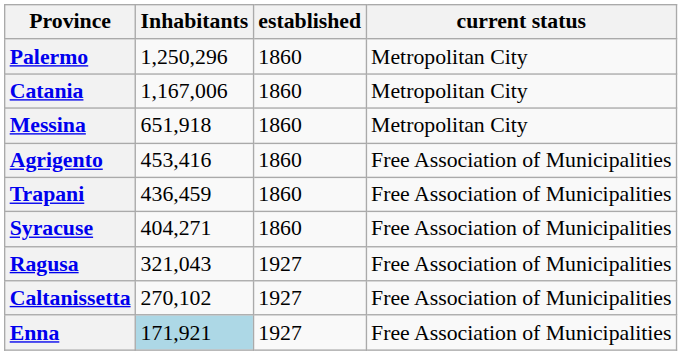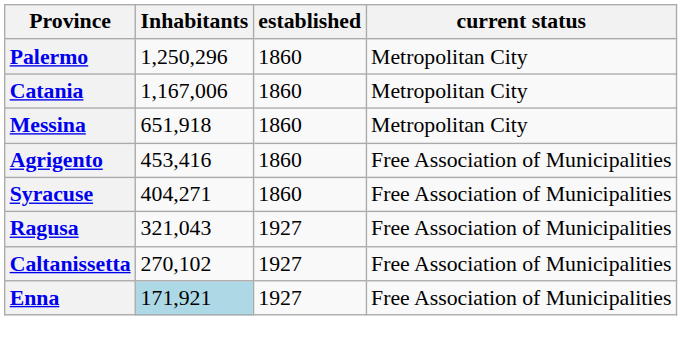- row: Trapani | 436,459 | 1860 | Free Association of Municipalities
